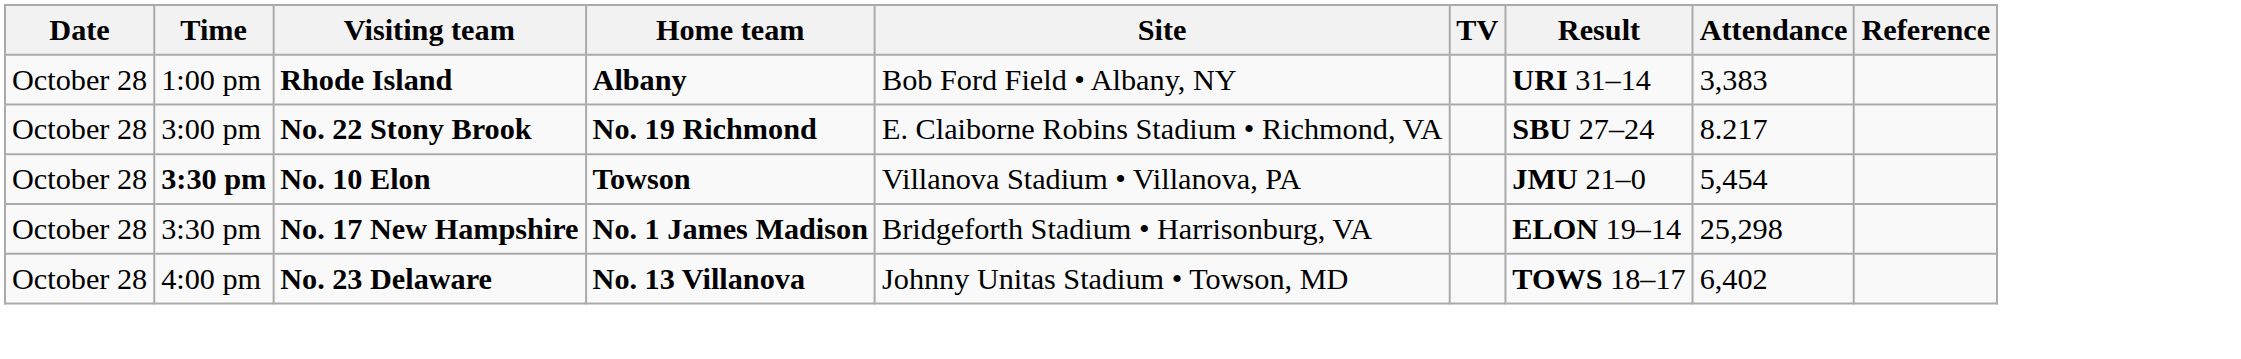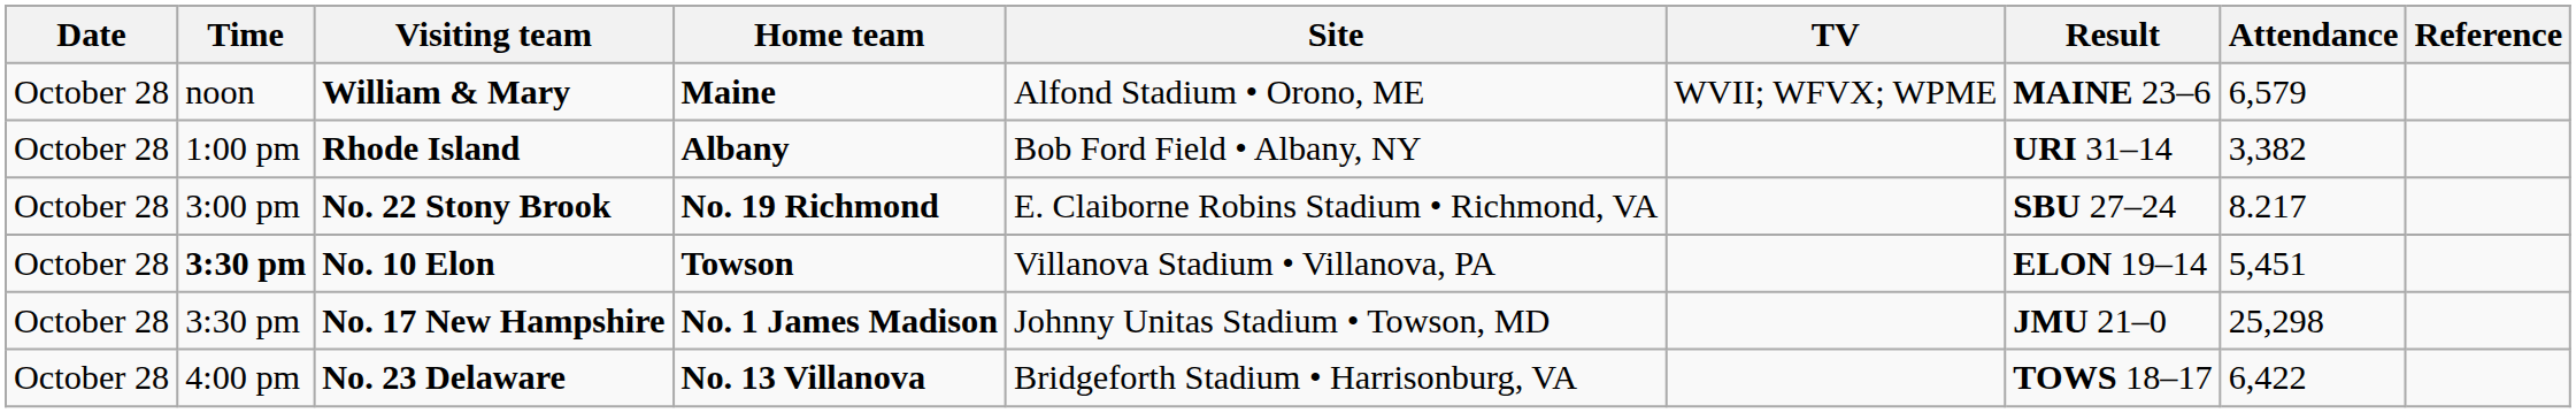+ row: October 28 | noon | William & Mary | Maine | Alfond Stadium • Orono, ME | WVII; WFVX; WPME | MAINE 23–6 | 6,579
Rhode Island | Attendance: 3,383 -> 3,382
No. 10 Elon | Result: JMU 21–0 -> ELON 19–14
No. 10 Elon | Attendance: 5,454 -> 5,451
No. 17 New Hampshire | Site: Bridgeforth Stadium • Harrisonburg, VA -> Johnny Unitas Stadium • Towson, MD
No. 17 New Hampshire | Result: ELON 19–14 -> JMU 21–0
No. 23 Delaware | Site: Johnny Unitas Stadium • Towson, MD -> Bridgeforth Stadium • Harrisonburg, VA
No. 23 Delaware | Attendance: 6,402 -> 6,422
